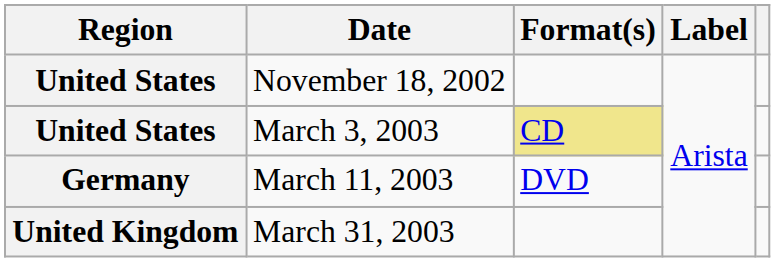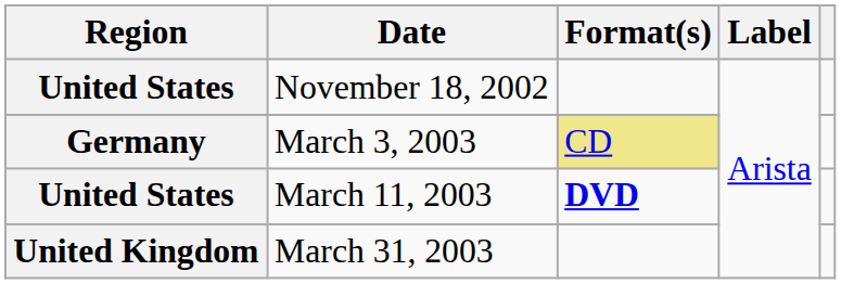March 3, 2003 | Region: United States -> Germany
March 11, 2003 | Region: Germany -> United States
March 11, 2003 | Format(s): normal -> bold
